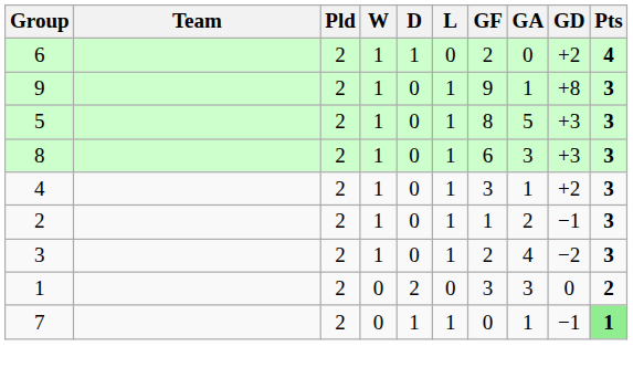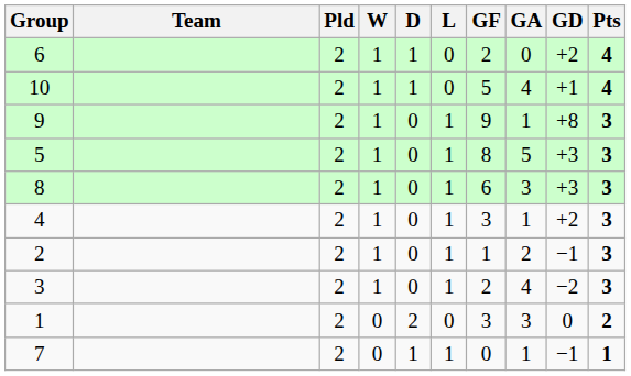+ row: 10 | 2 | 1 | 1 | 0 | 5 | 4 | +1 | 4
7 | Pts: lightgreen background -> no background
